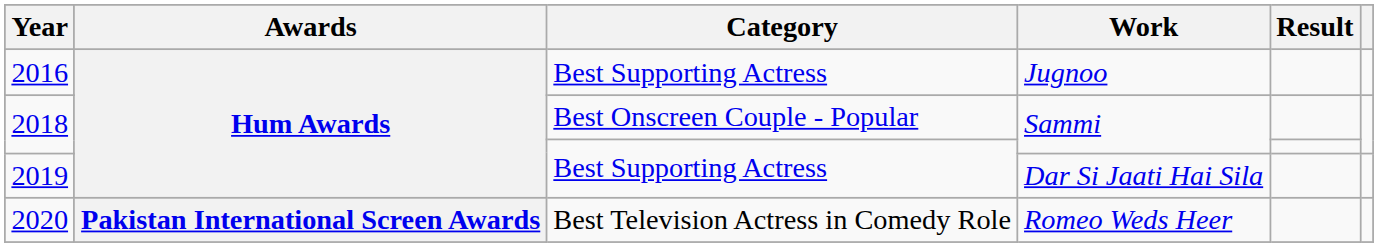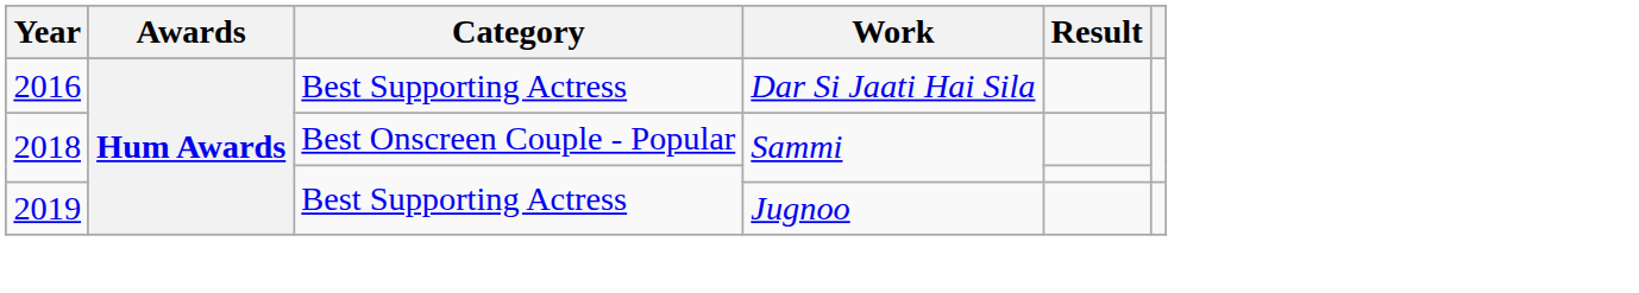2016 | Work: Jugnoo -> Dar Si Jaati Hai Sila
2019 | Work: Dar Si Jaati Hai Sila -> Jugnoo
- row: 2020 | Pakistan International Screen Awards | Best Television Actress in Comedy Role | Romeo Weds Heer
